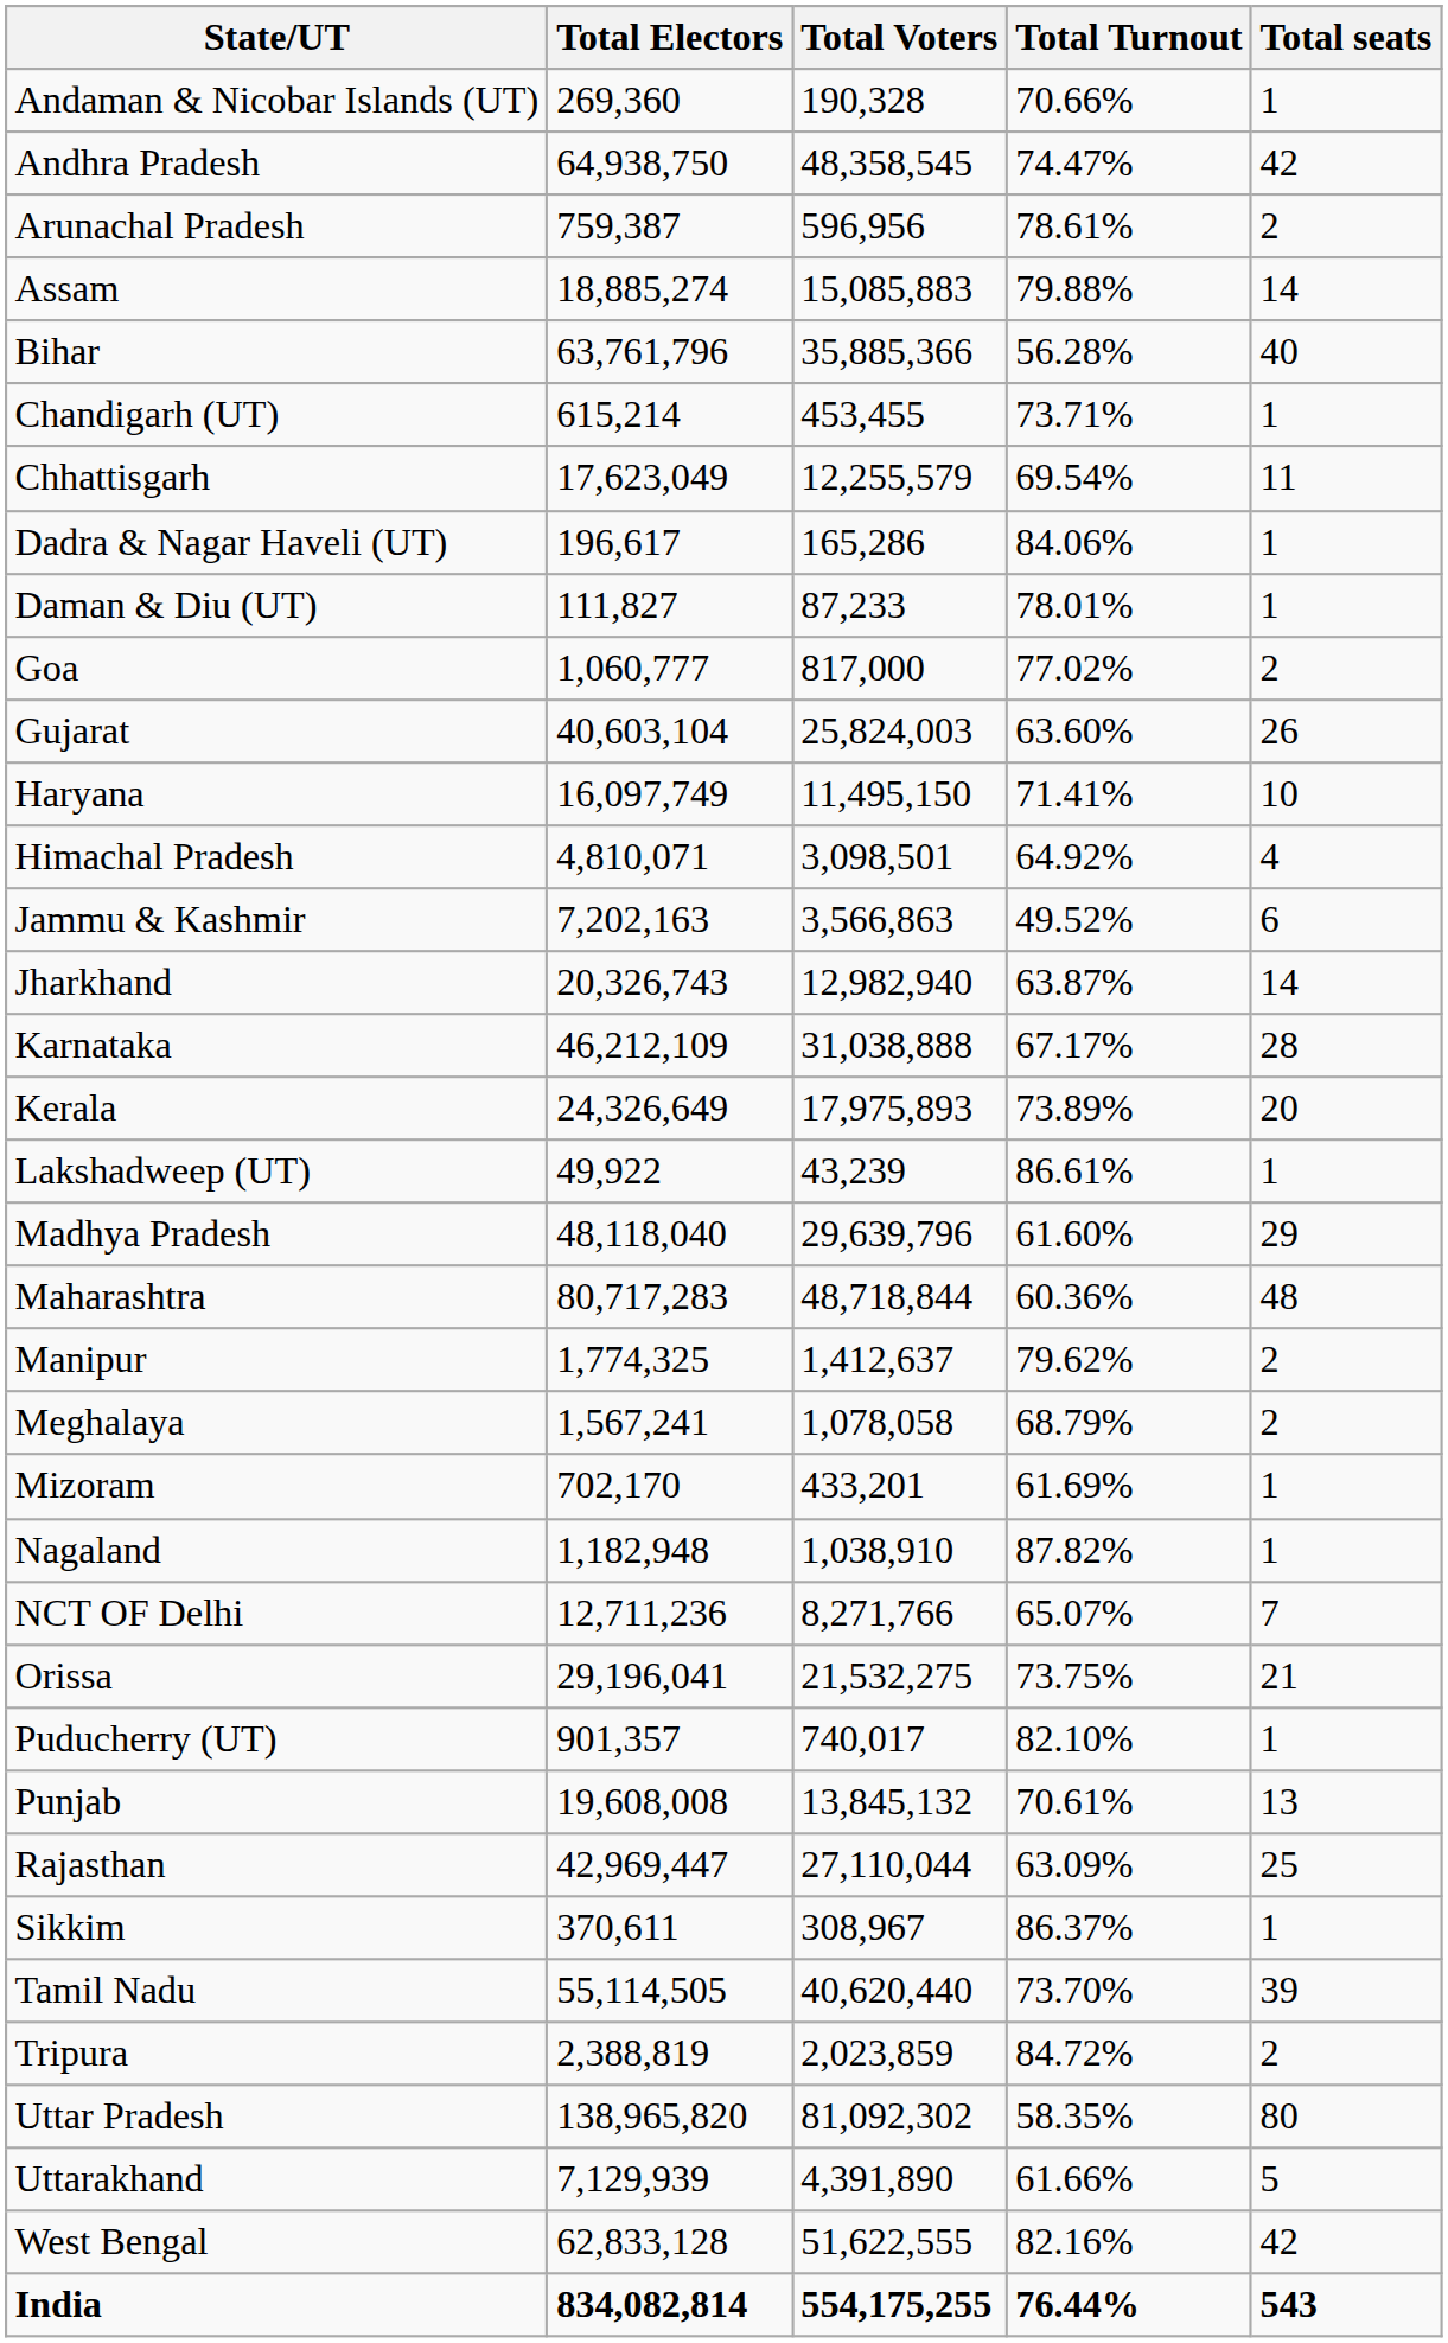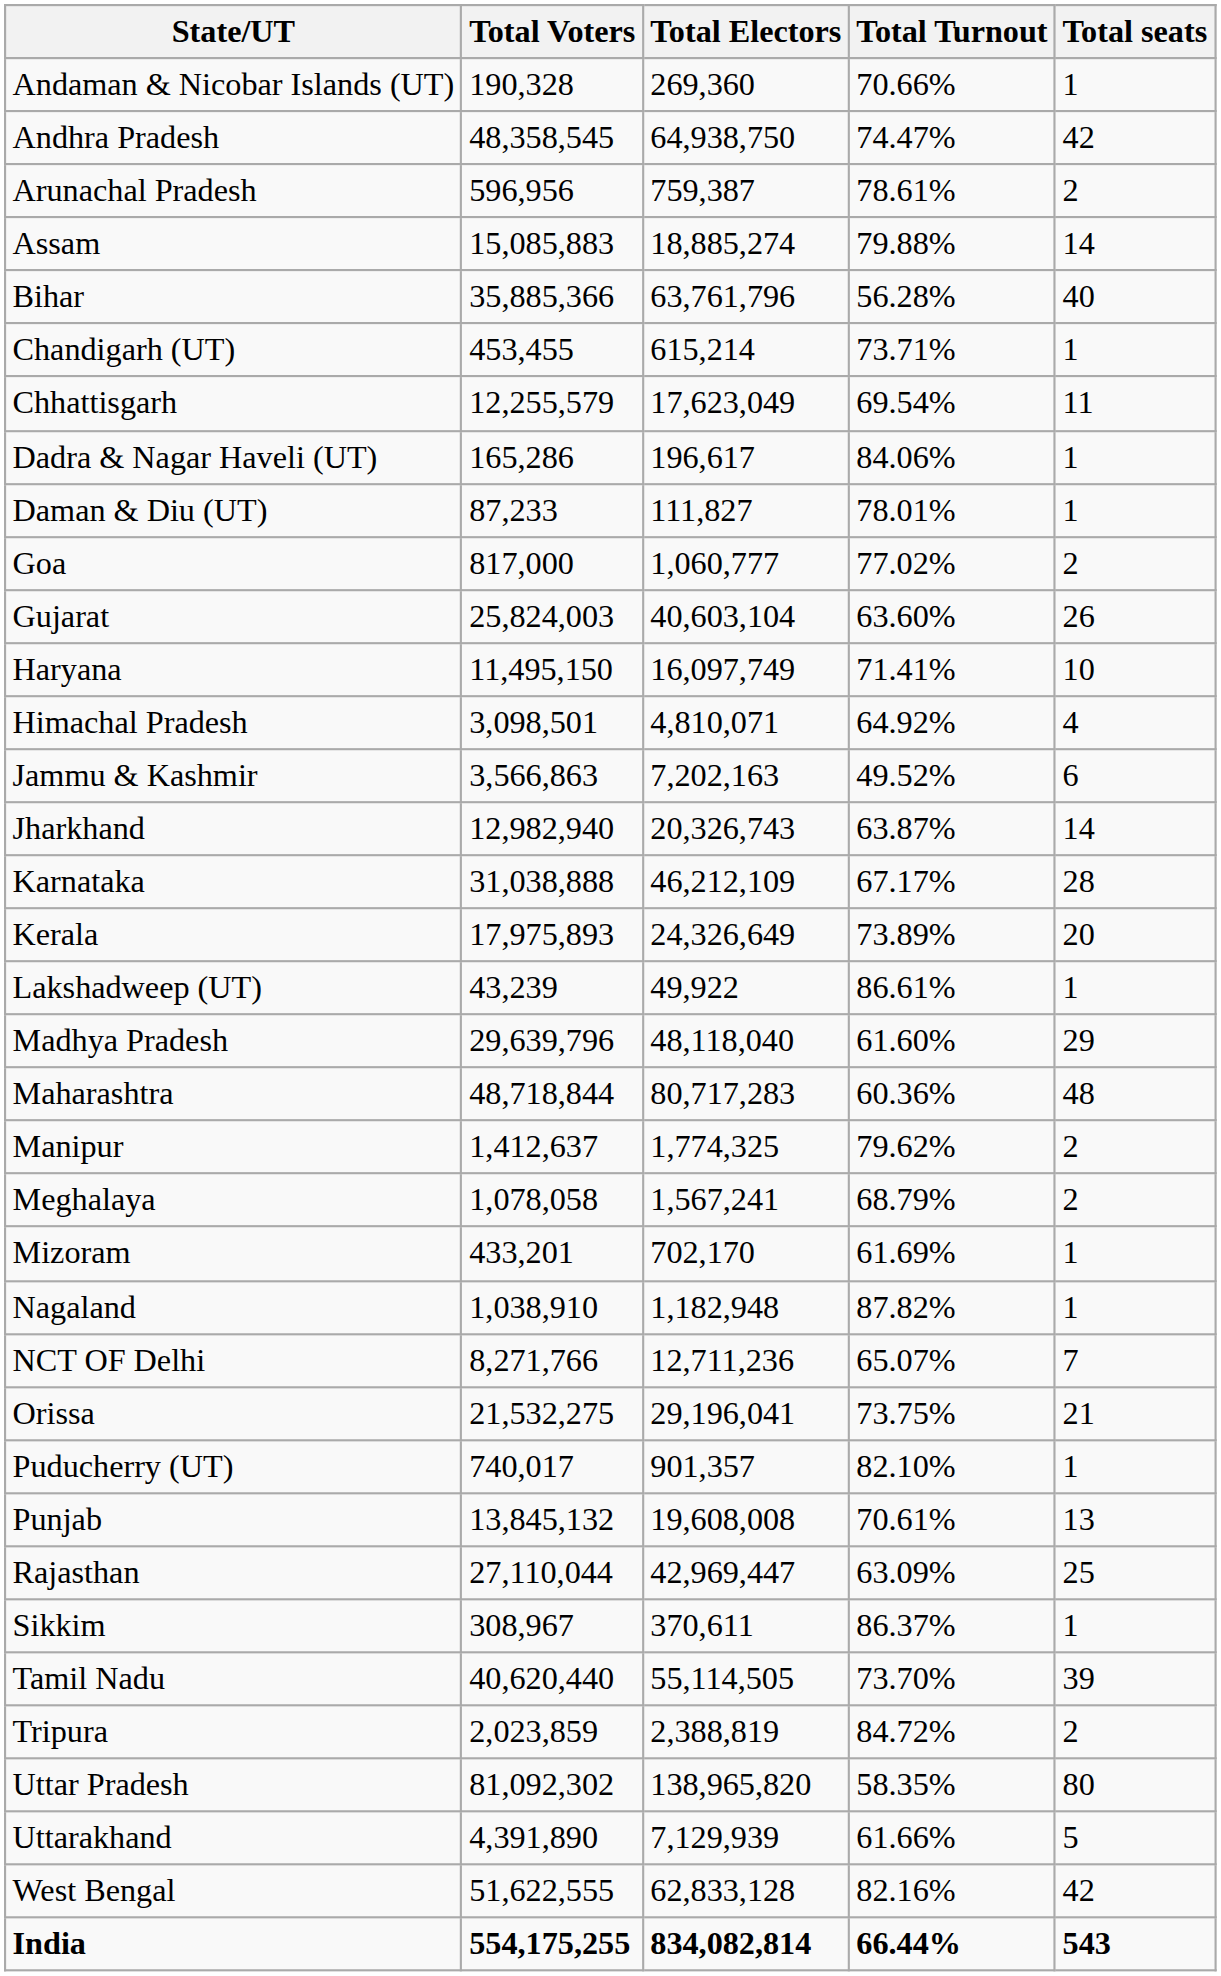columns swapped: Total Electors <-> Total Voters
India | Total Turnout: 76.44% -> 66.44%
